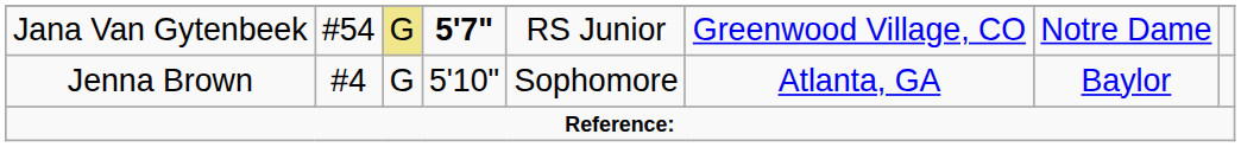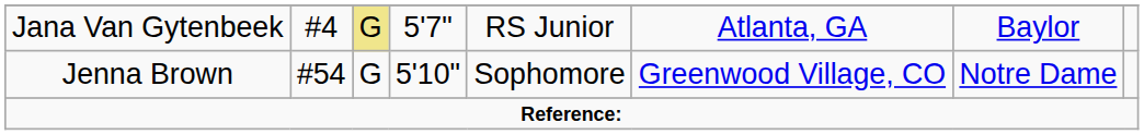Jana Van Gytenbeek | column 2: #54 -> #4
Jana Van Gytenbeek | column 4: bold -> normal
Jana Van Gytenbeek | column 6: Greenwood Village, CO -> Atlanta, GA
Jana Van Gytenbeek | column 7: Notre Dame -> Baylor
Jenna Brown | column 2: #4 -> #54
Jenna Brown | column 6: Atlanta, GA -> Greenwood Village, CO
Jenna Brown | column 7: Baylor -> Notre Dame
